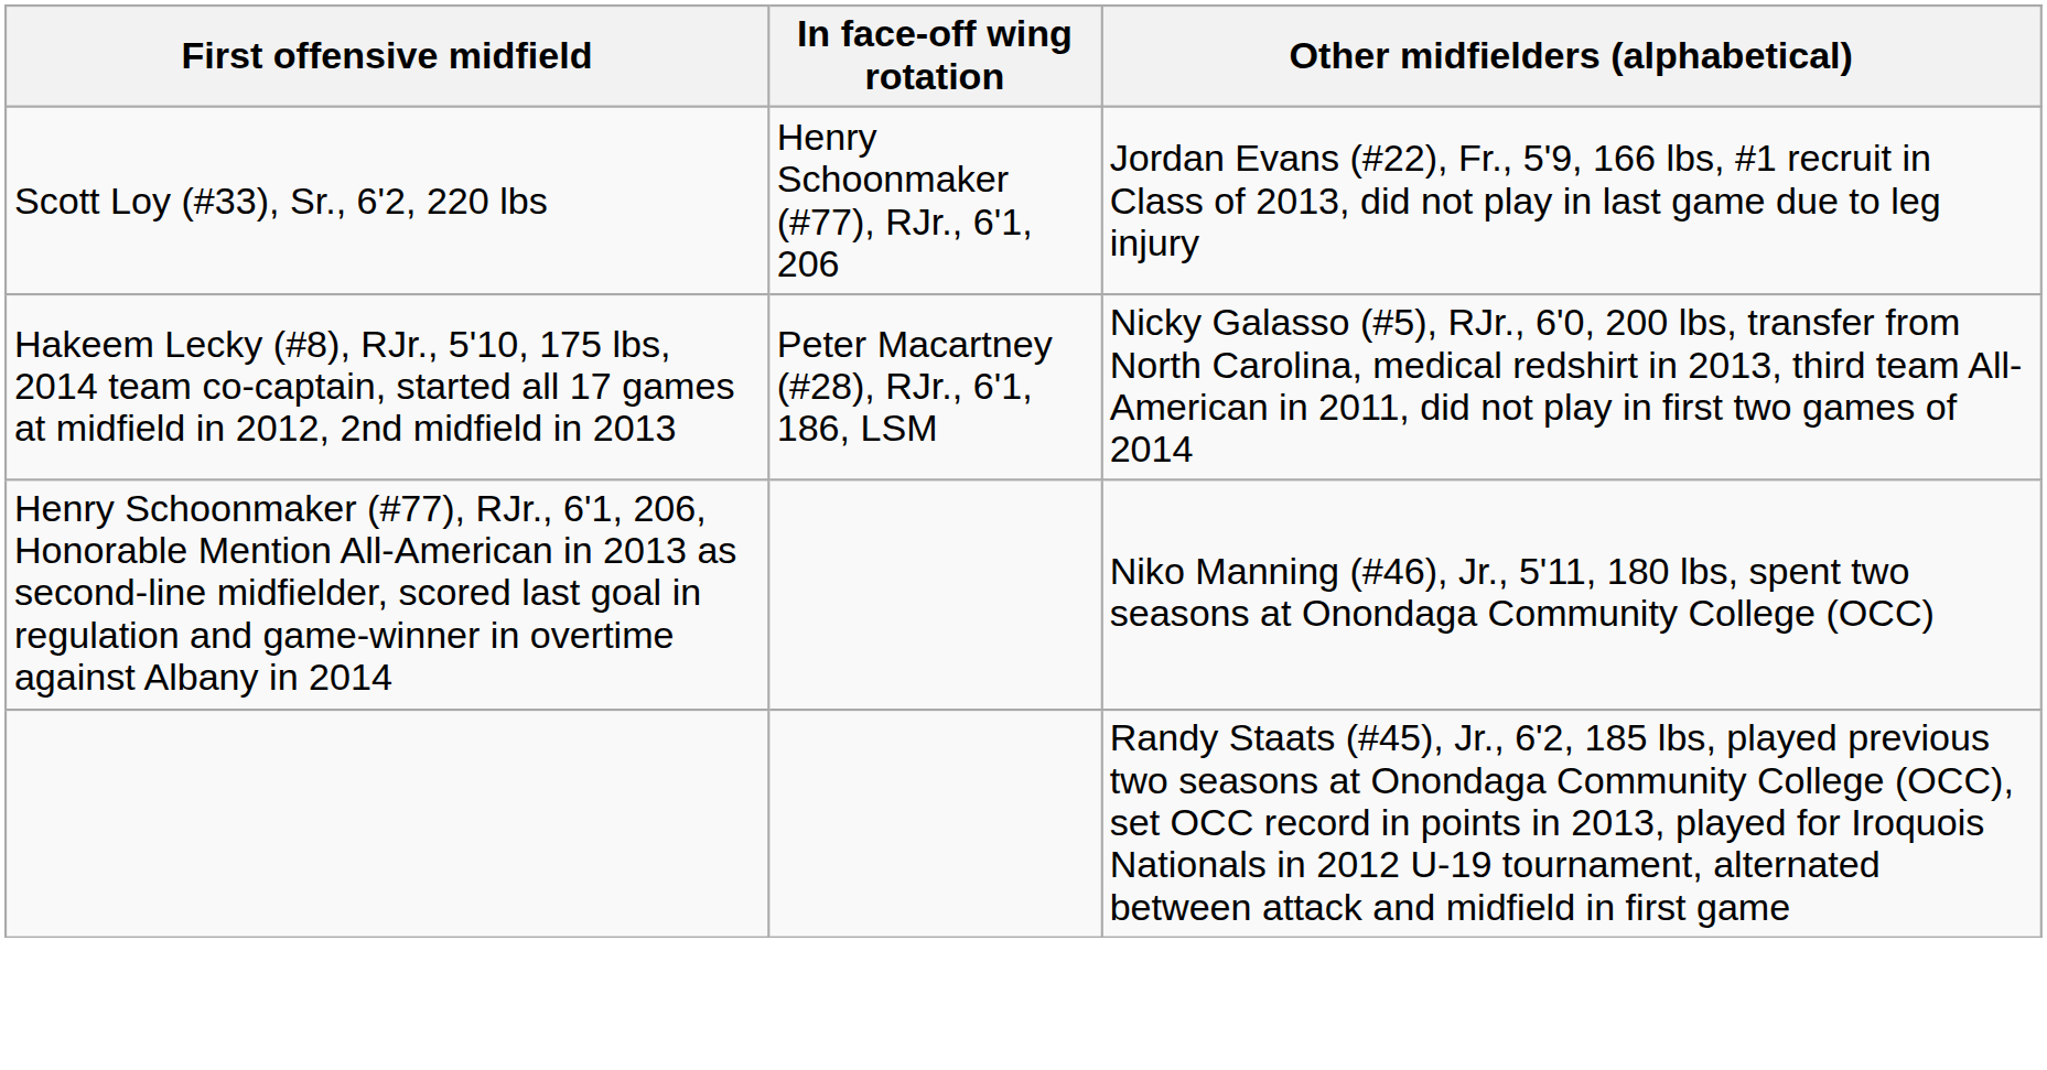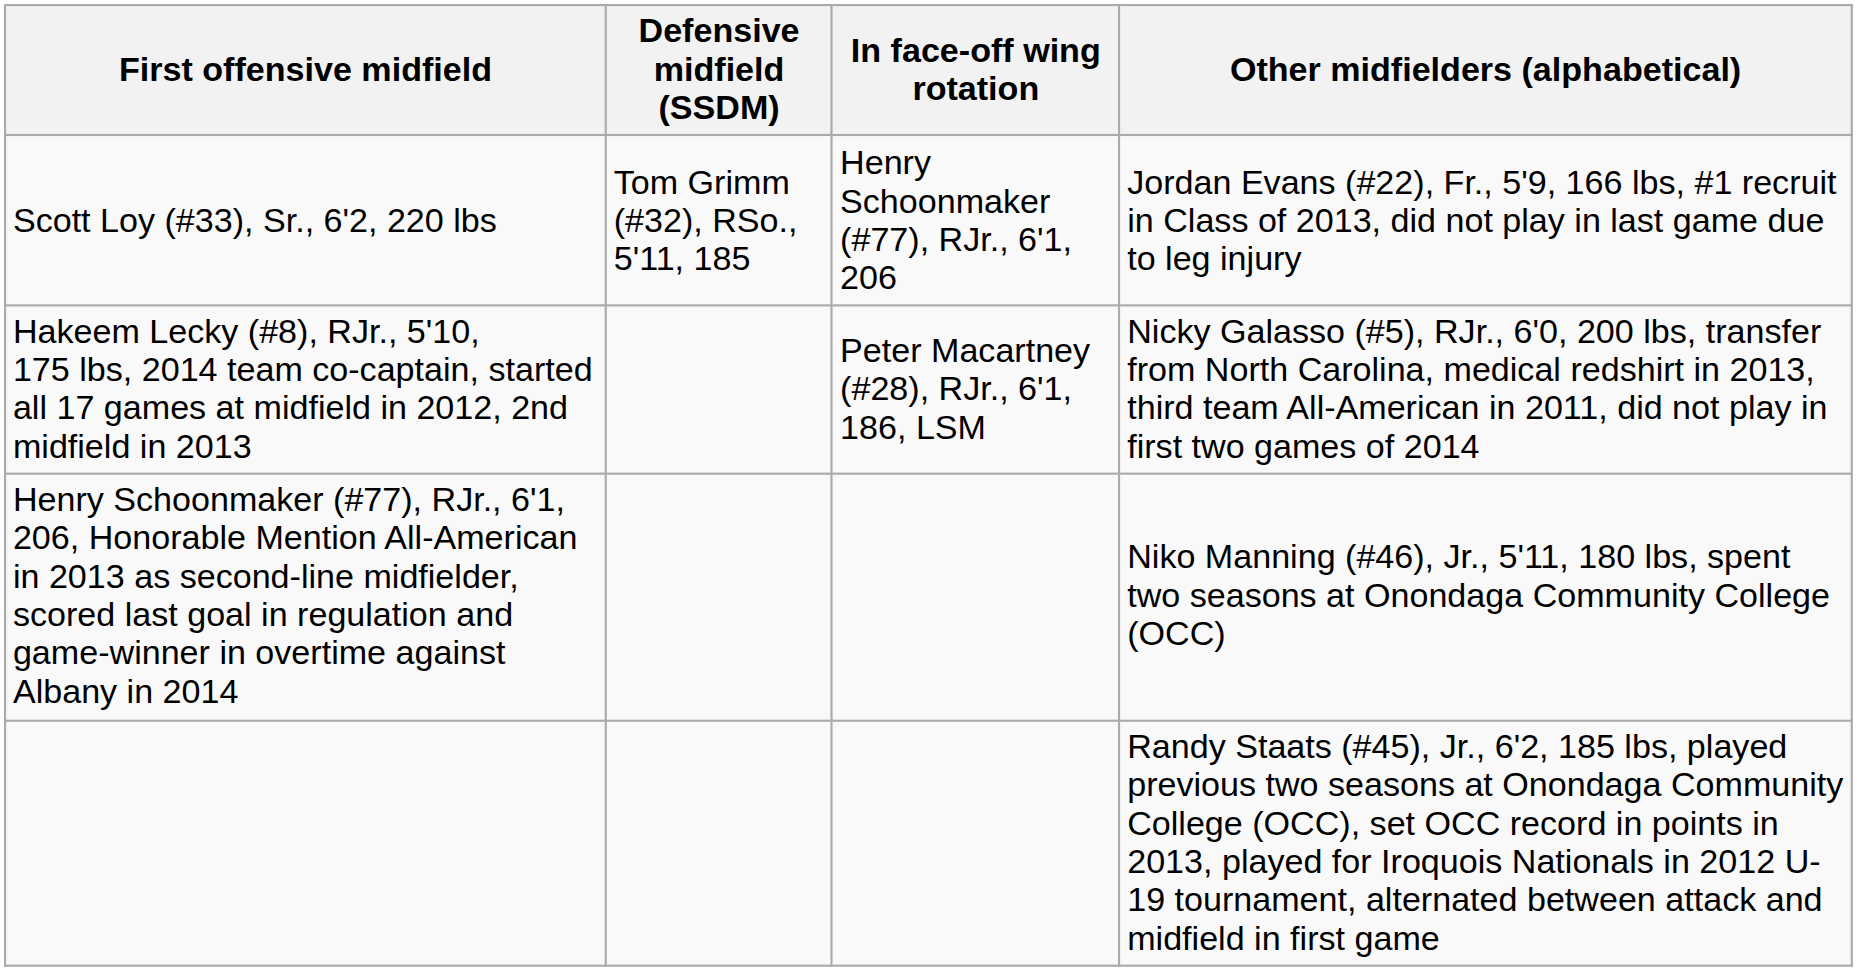+ column: Defensive midfield (SSDM) | Tom Grimm (#32), RSo., 5'11, 185
